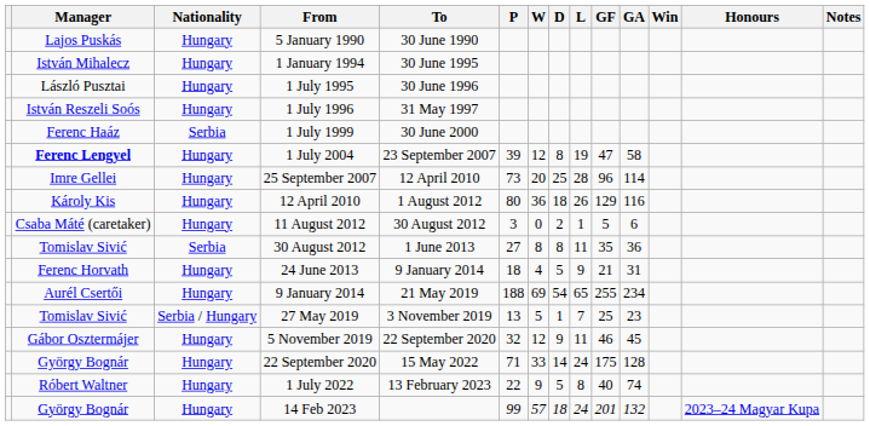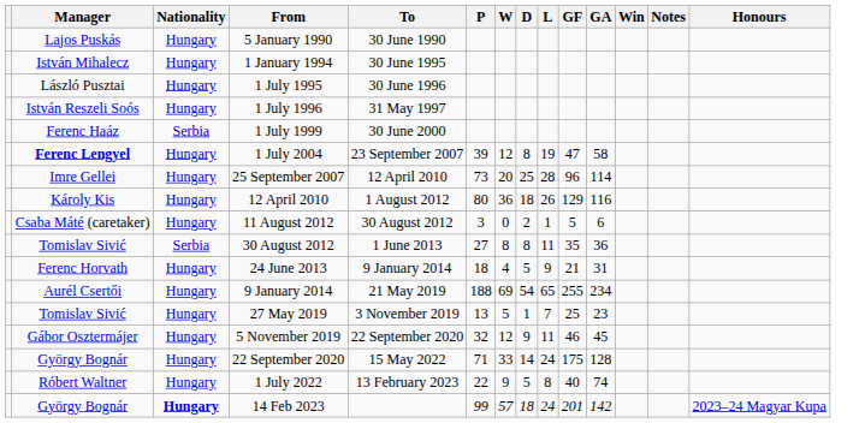columns swapped: Honours <-> Notes
27 May 2019 | Nationality: Serbia / Hungary -> Hungary
14 Feb 2023 | Nationality: normal -> bold
14 Feb 2023 | GA: 132 -> 142
